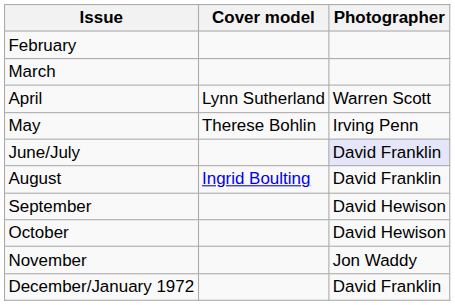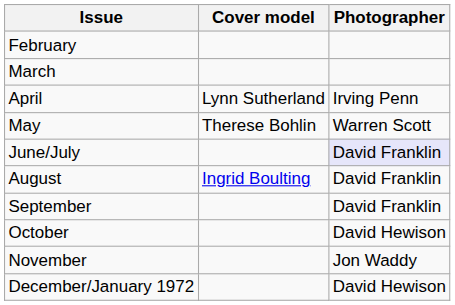April | Photographer: Warren Scott -> Irving Penn
May | Photographer: Irving Penn -> Warren Scott
September | Photographer: David Hewison -> David Franklin
December/January 1972 | Photographer: David Franklin -> David Hewison
